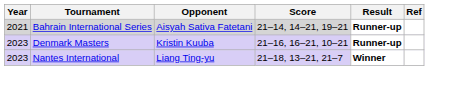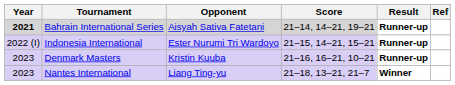Bahrain International Series | Year: normal -> bold
+ row: 2022 (I) | Indonesia International | Ester Nurumi Tri Wardoyo | 21–15, 14–21, 15–21 | Runner-up
